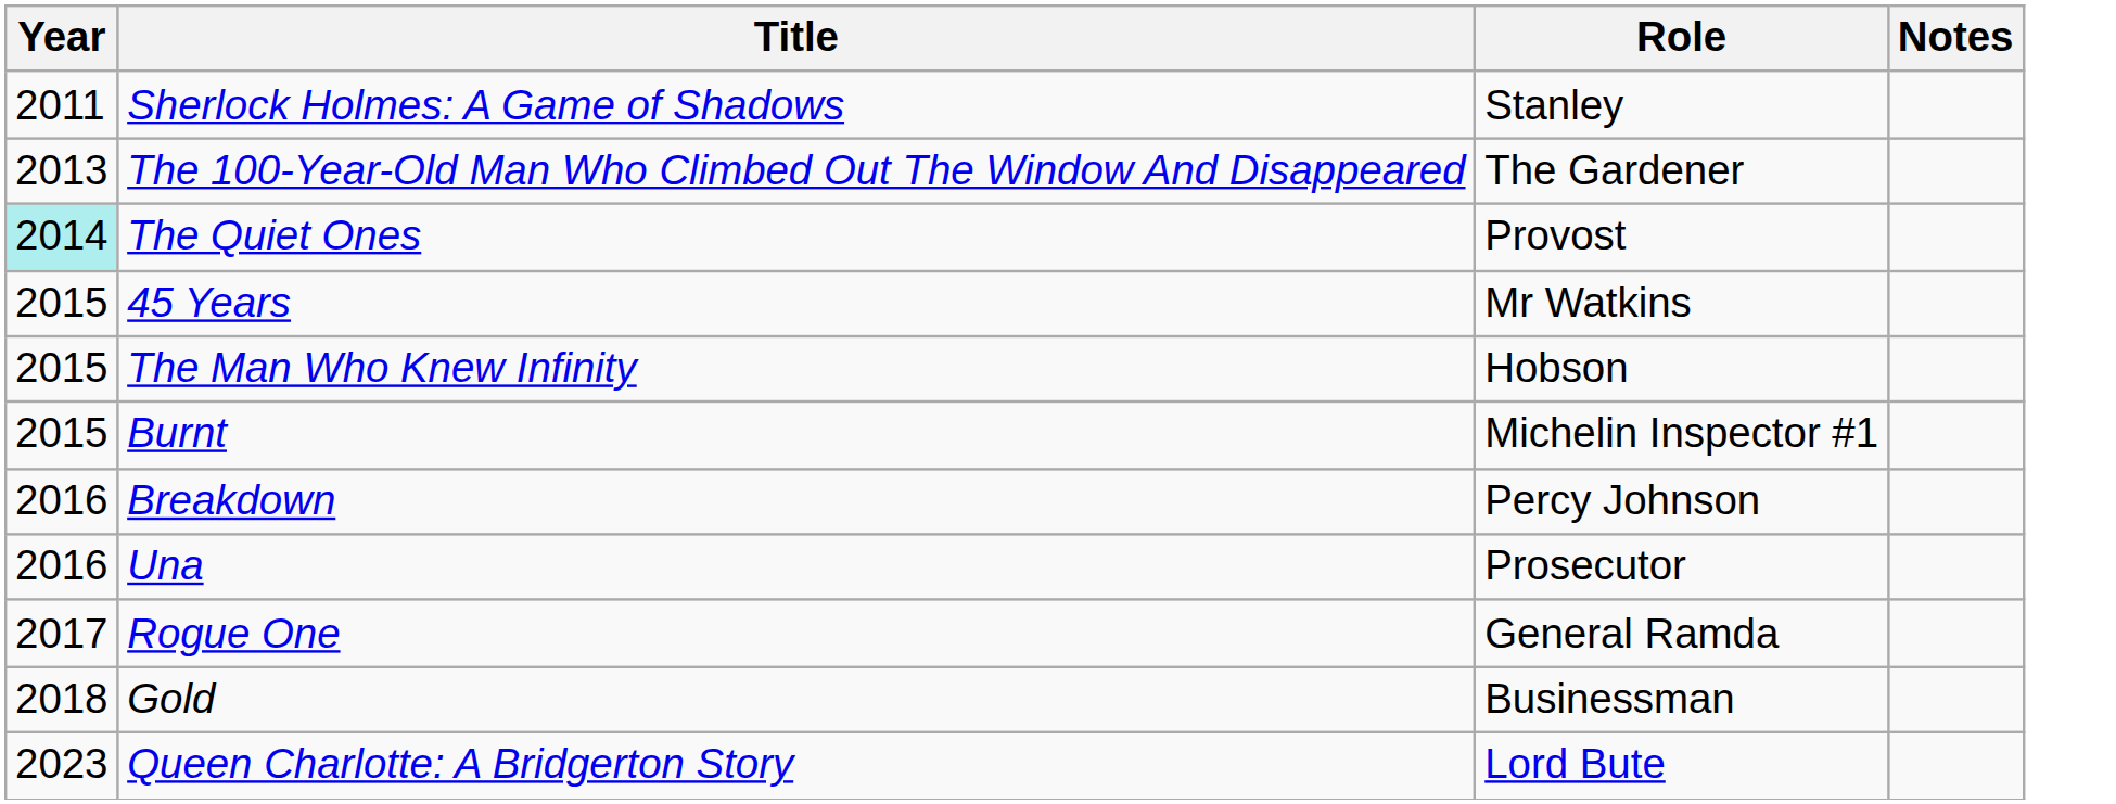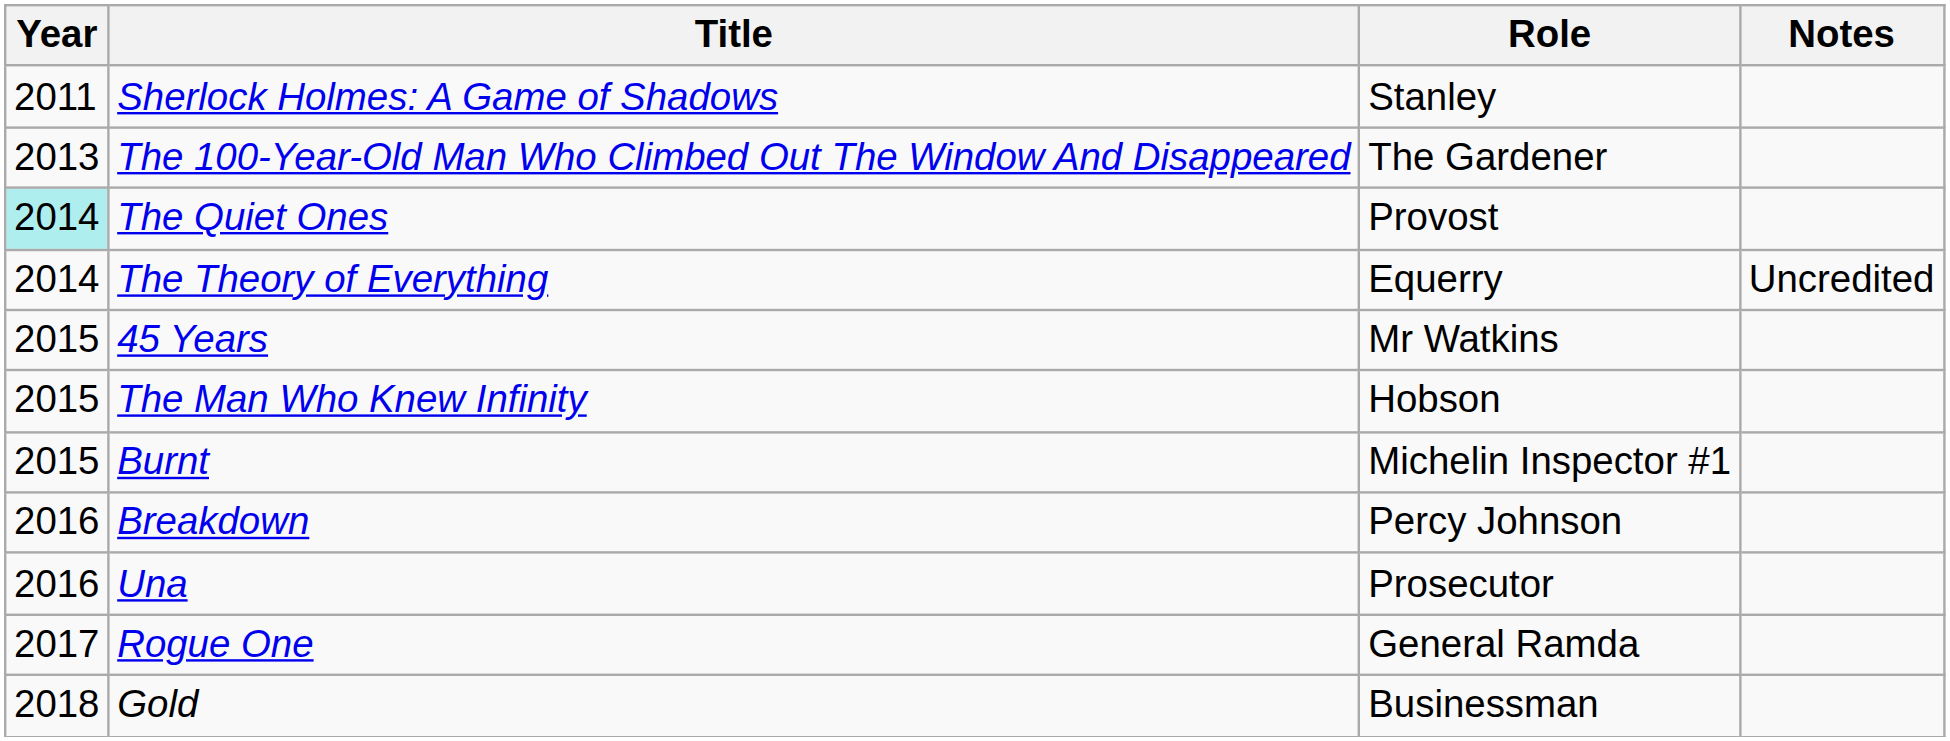+ row: 2014 | The Theory of Everything | Equerry | Uncredited
- row: 2023 | Queen Charlotte: A Bridgerton Story | Lord Bute
